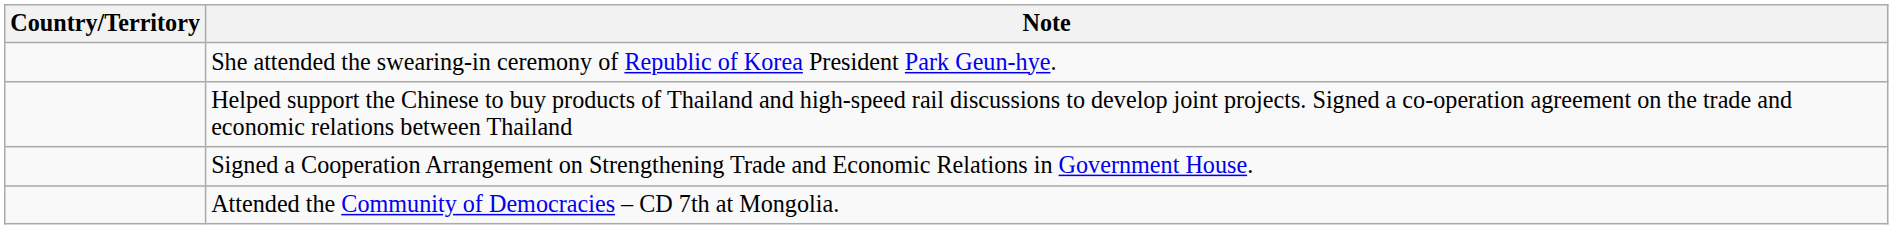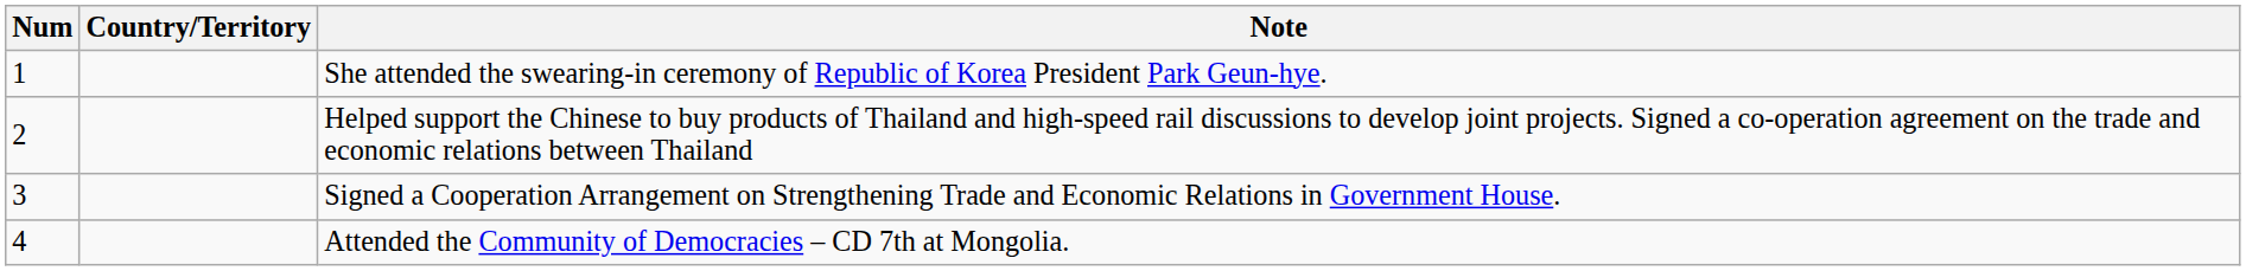+ column: Num | 1 | 2 | 3 | 4
